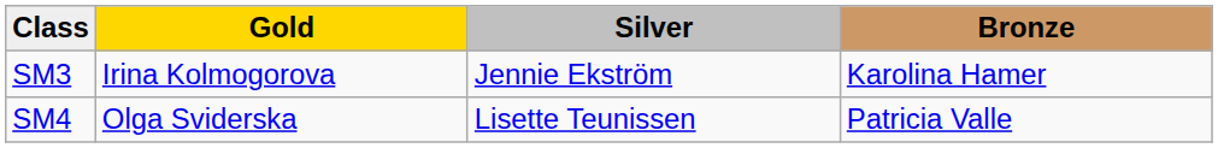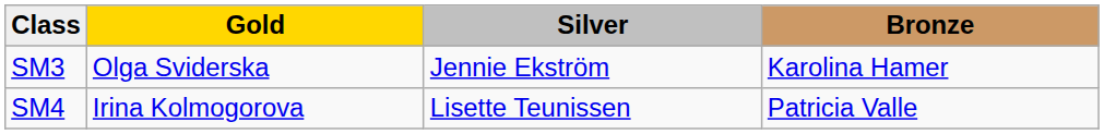SM3 | Gold: Irina Kolmogorova -> Olga Sviderska
SM4 | Gold: Olga Sviderska -> Irina Kolmogorova
